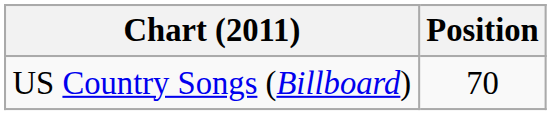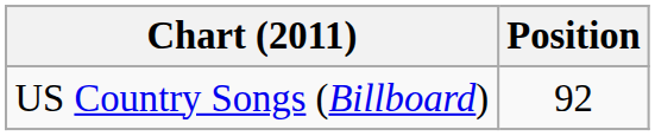US Country Songs (Billboard) | Position: 70 -> 92
